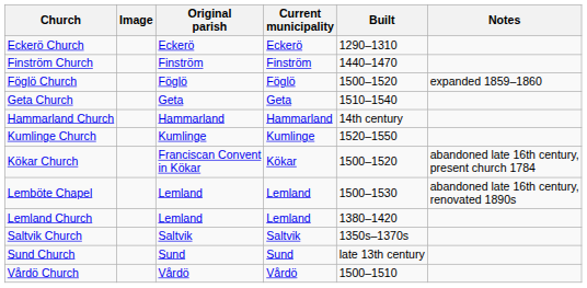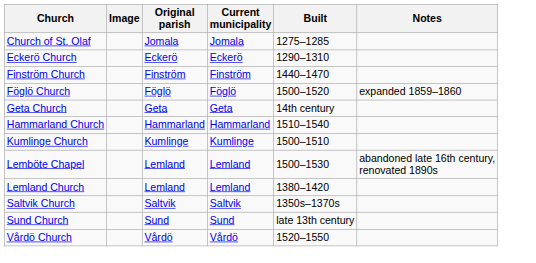+ row: Church of St. Olaf | Jomala | Jomala | 1275–1285
Geta Church | Built: 1510–1540 -> 14th century
Hammarland Church | Built: 14th century -> 1510–1540
Kumlinge Church | Built: 1520–1550 -> 1500–1510
- row: Kökar Church | Franciscan Convent in Kökar | Kökar | 1500–1520 | abandoned late 16th century, present church 1784
Vårdö Church | Built: 1500–1510 -> 1520–1550
